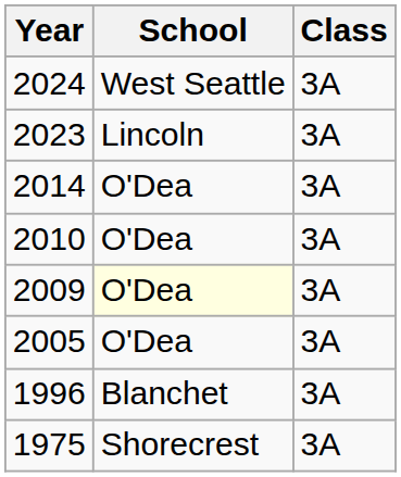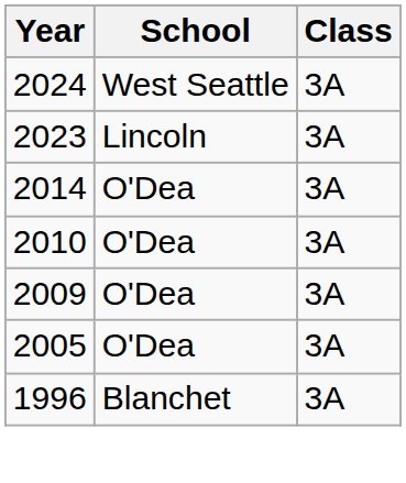2009 | School: lightyellow background -> no background
- row: 1975 | Shorecrest | 3A
